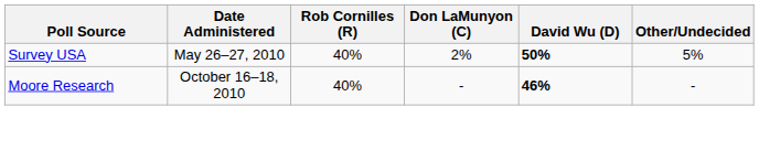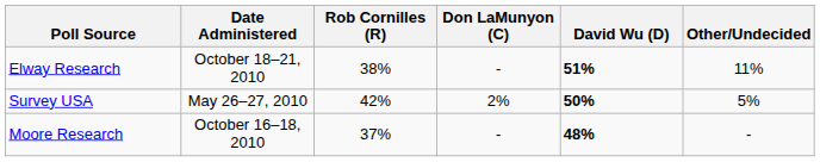+ row: Elway Research | October 18–21, 2010 | 38% | - | 51% | 11%
Survey USA | Rob Cornilles (R): 40% -> 42%
Moore Research | Rob Cornilles (R): 40% -> 37%
Moore Research | David Wu (D): 46% -> 48%
